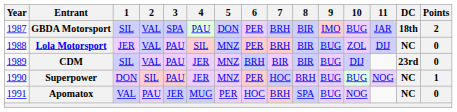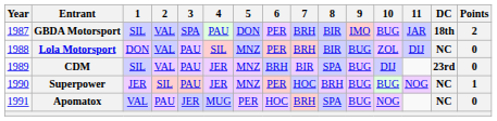Lola Motorsport | 1: JER -> DON
CDM | 8: BIR -> SPA
Superpower | 1: DON -> JER
